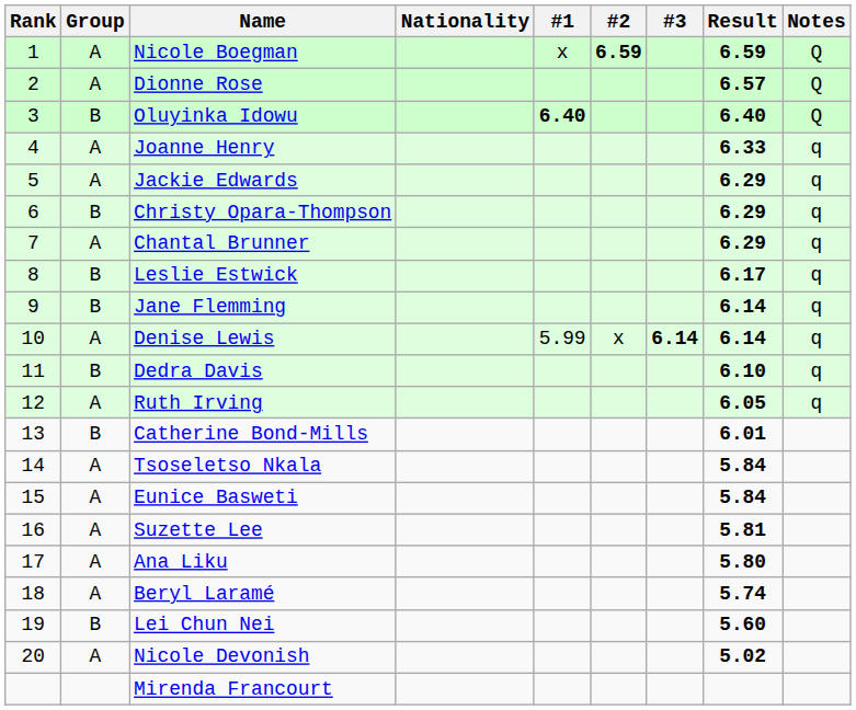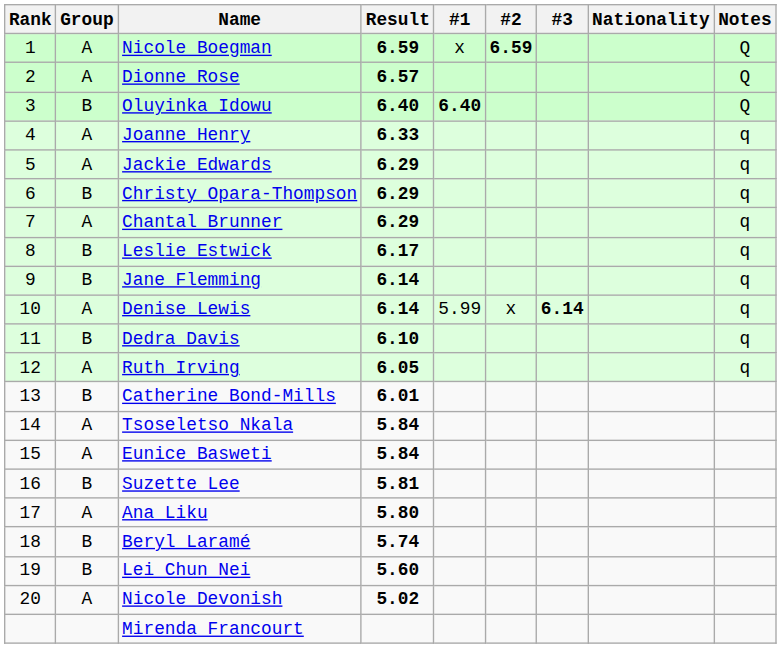columns swapped: Nationality <-> Result
Suzette Lee | Group: A -> B
Beryl Laramé | Group: A -> B
